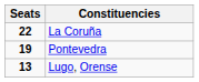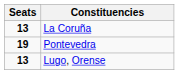La Coruña | Seats: 22 -> 13
